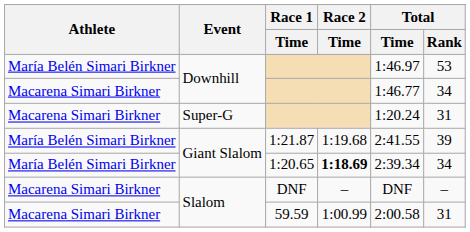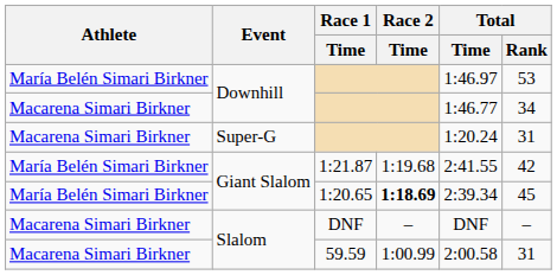1:21.87 | Total / Rank: 39 -> 42
1:20.65 | Total / Rank: 34 -> 45
